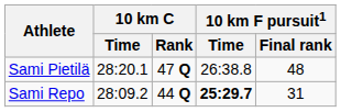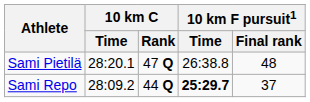Sami Repo | 10 km F pursuit1 / Final rank: 31 -> 37
